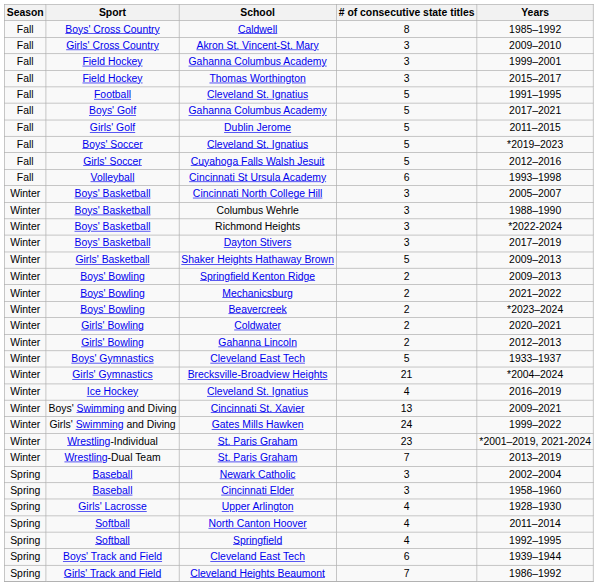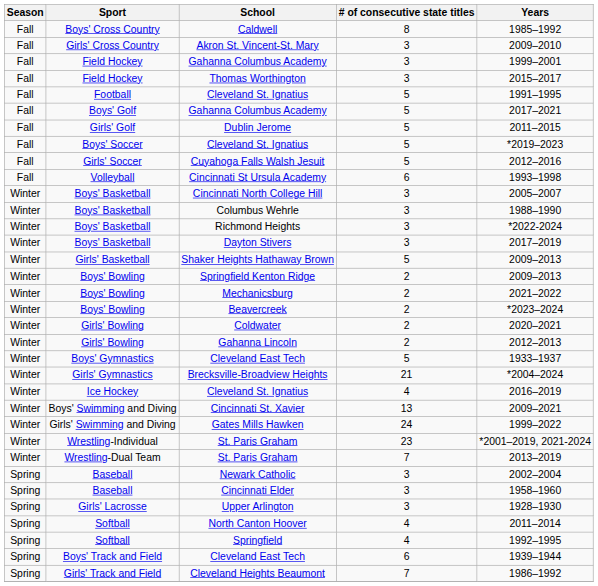Upper Arlington | # of consecutive state titles: 4 -> 3
